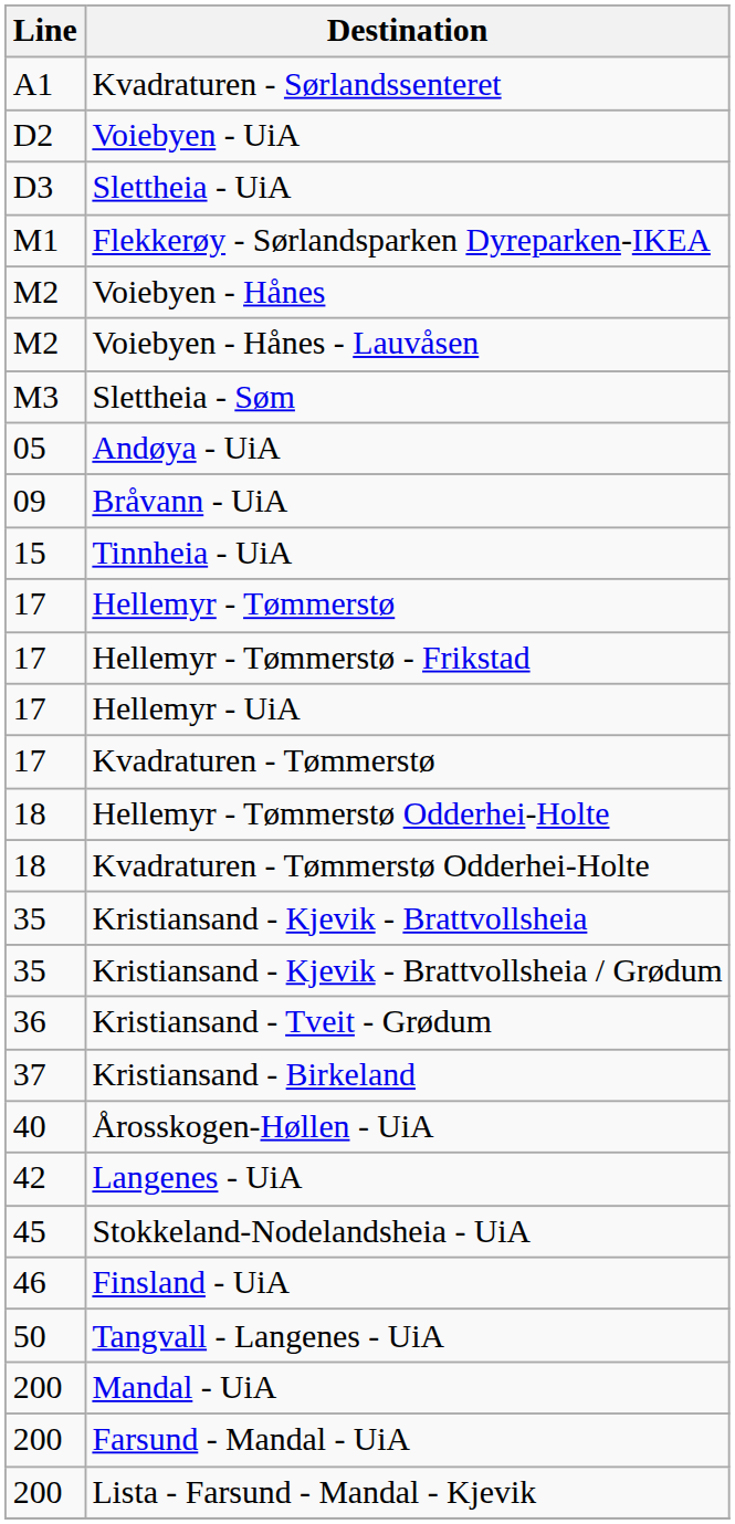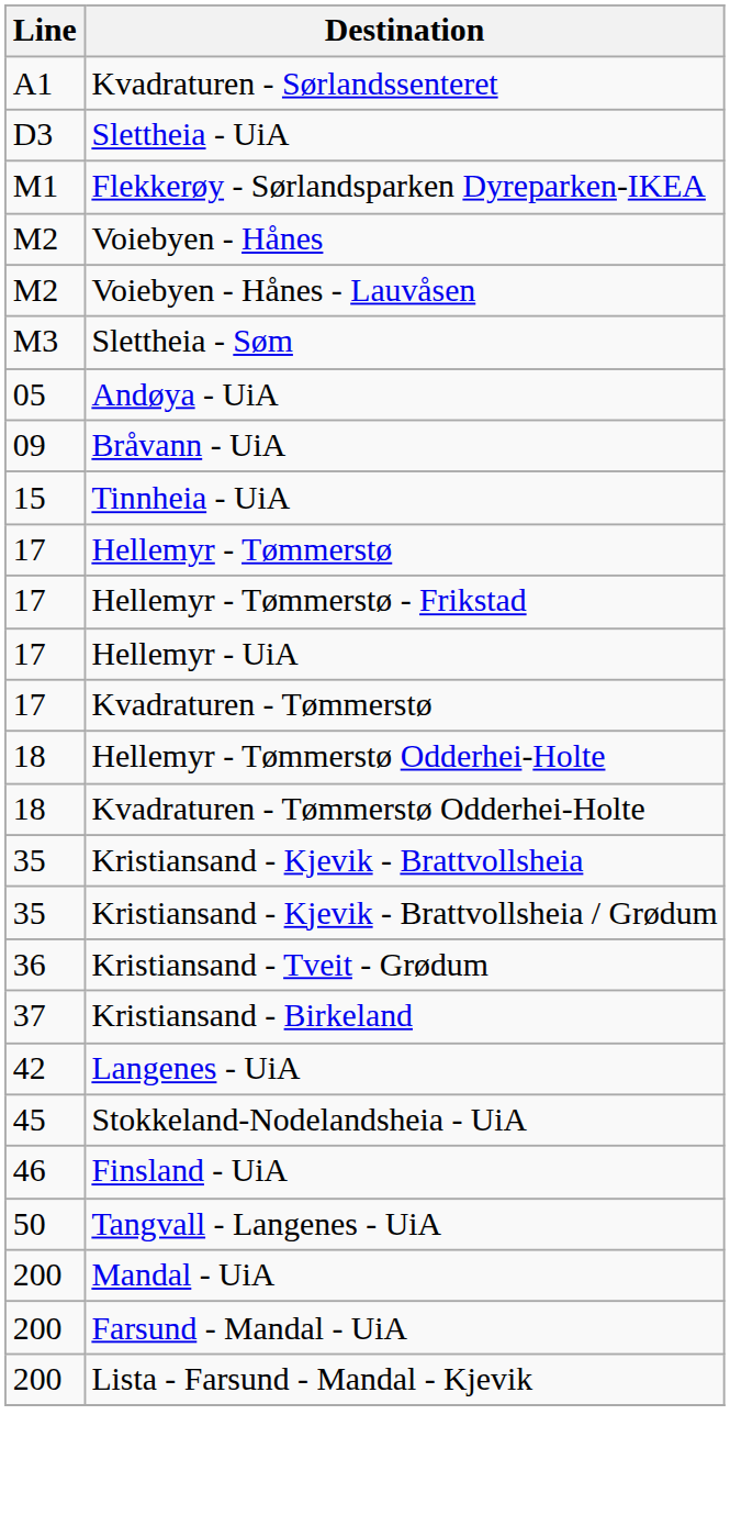- row: D2 | Voiebyen - UiA
- row: 40 | Årosskogen-Høllen - UiA
